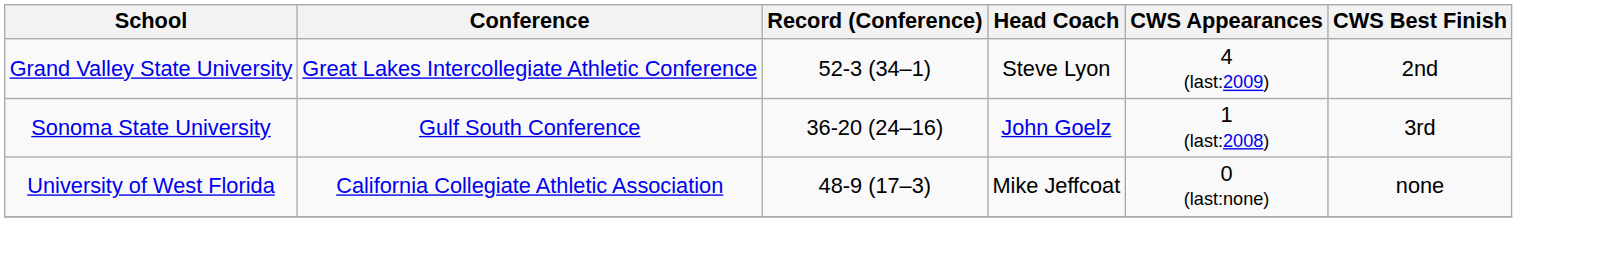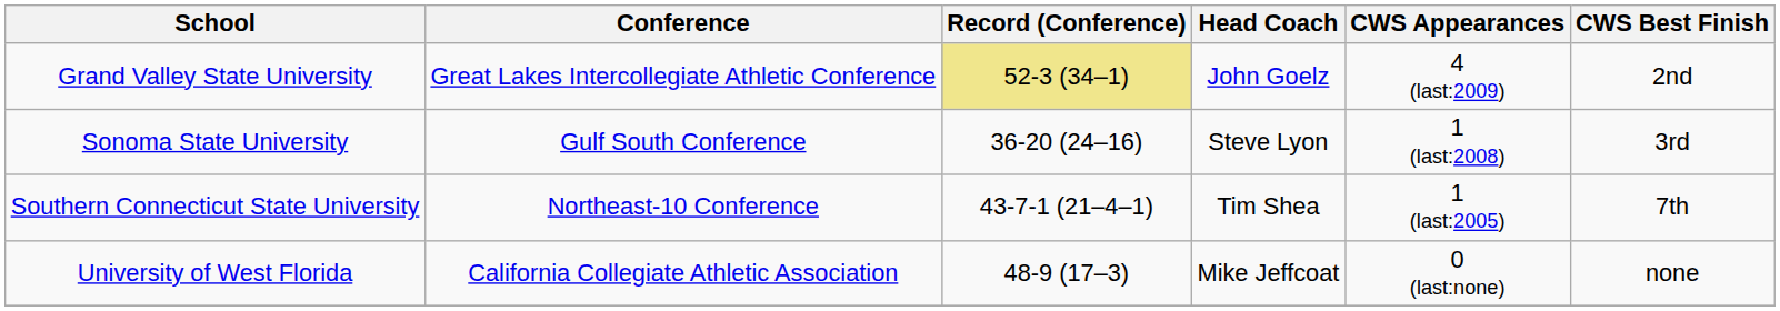Grand Valley State University | Record (Conference): no background -> khaki background
Grand Valley State University | Head Coach: Steve Lyon -> John Goelz
Sonoma State University | Head Coach: John Goelz -> Steve Lyon
+ row: Southern Connecticut State University | Northeast-10 Conference | 43-7-1 (21–4–1) | Tim Shea | 1 (last:2005) | 7th
